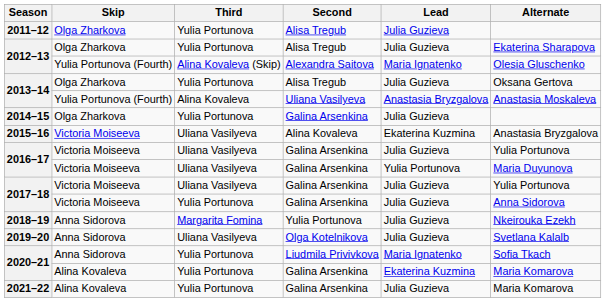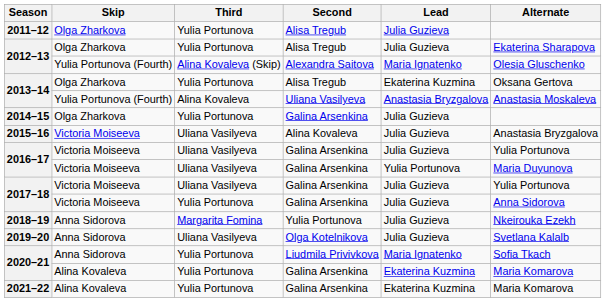2013–14 / Alisa Tregub | Lead: Julia Guzieva -> Ekaterina Kuzmina
2015–16 | Lead: Ekaterina Kuzmina -> Julia Guzieva
2021–22 | Lead: Julia Guzieva -> Ekaterina Kuzmina
